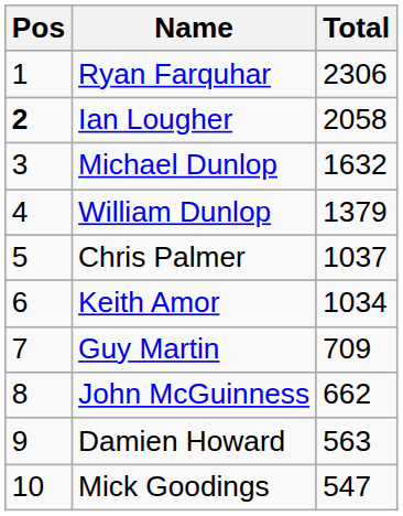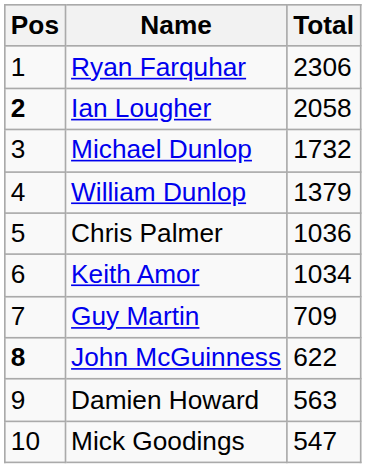Michael Dunlop | Total: 1632 -> 1732
Chris Palmer | Total: 1037 -> 1036
John McGuinness | Pos: normal -> bold
John McGuinness | Total: 662 -> 622
